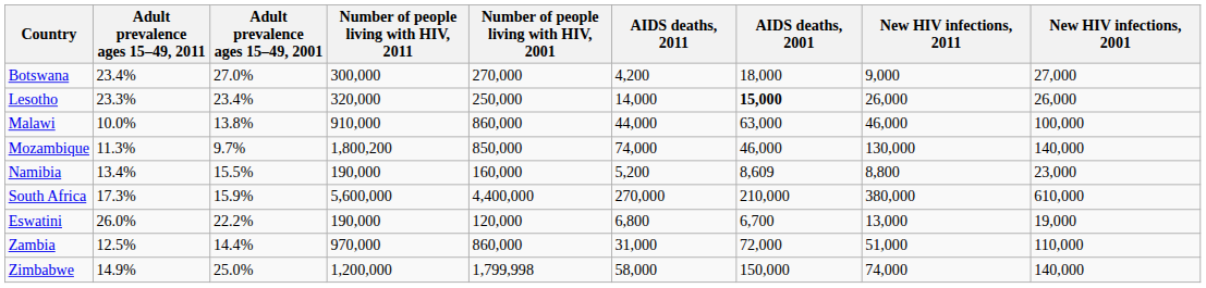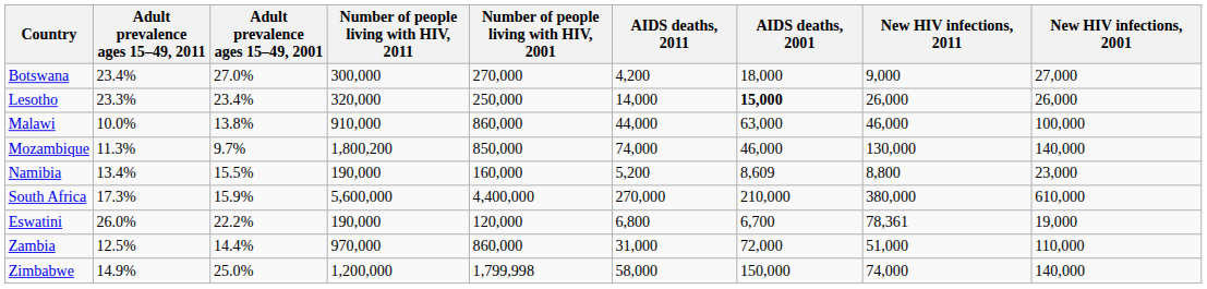Eswatini | New HIV infections, 2011: 13,000 -> 78,361
